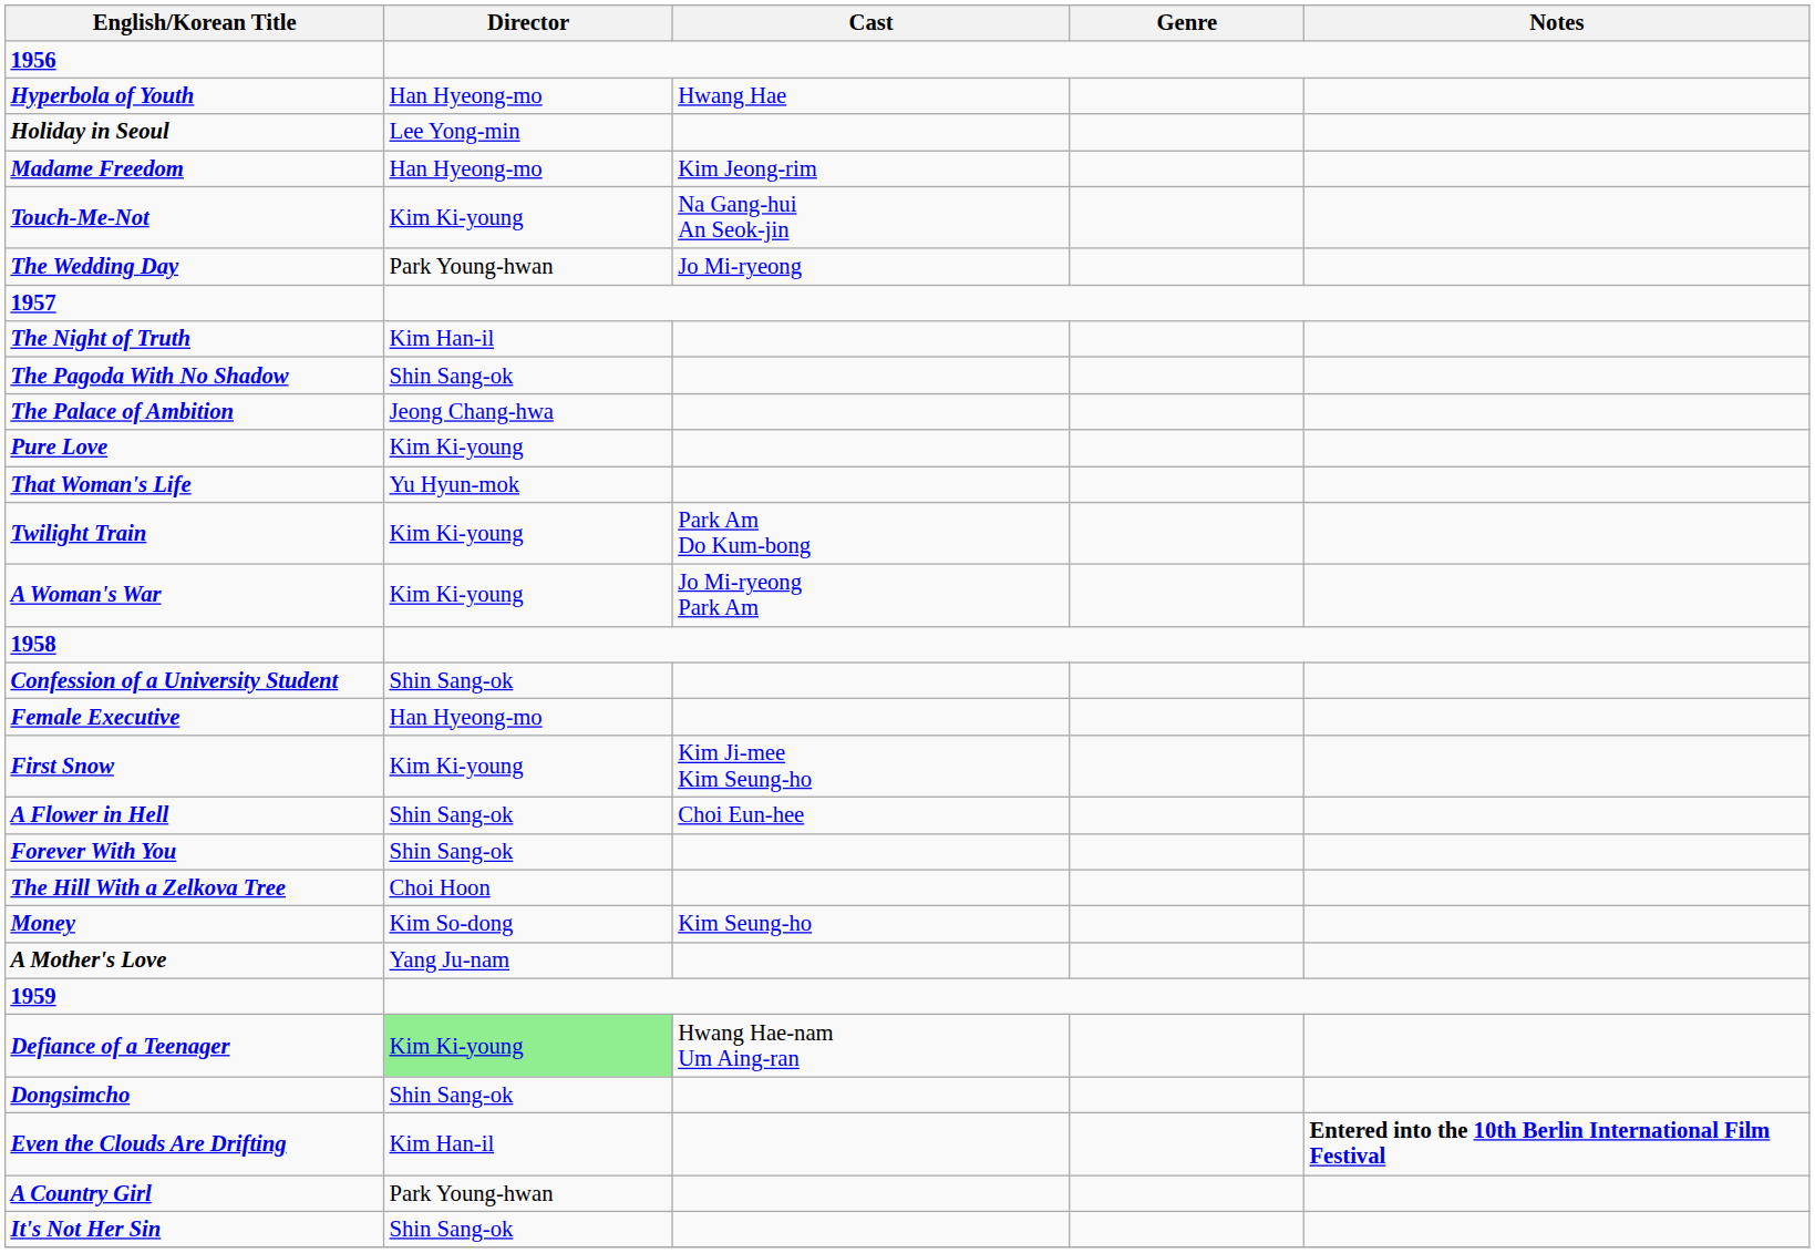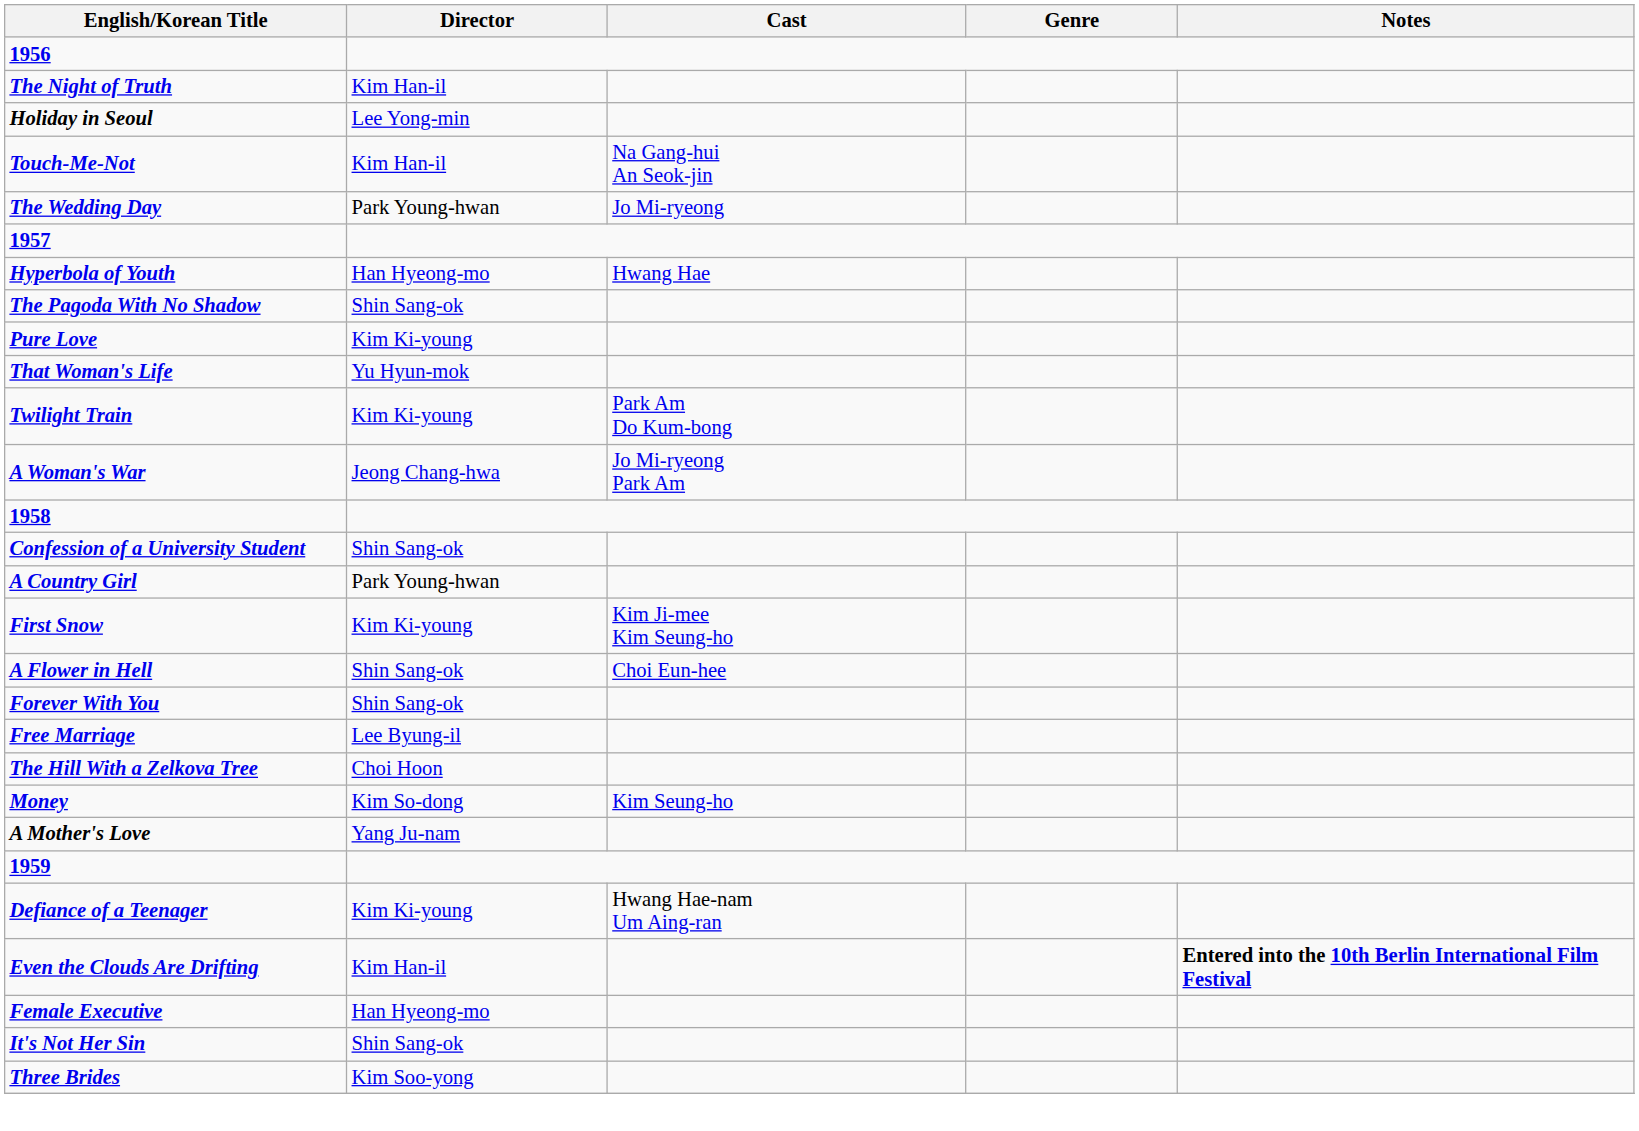rows swapped: Hyperbola of Youth <-> The Night of Truth
- row: Madame Freedom | Han Hyeong-mo | Kim Jeong-rim
Touch-Me-Not | Director: Kim Ki-young -> Kim Han-il
- row: The Palace of Ambition | Jeong Chang-hwa
A Woman's War | Director: Kim Ki-young -> Jeong Chang-hwa
rows swapped: A Country Girl <-> Female Executive
+ row: Free Marriage | Lee Byung-il
Defiance of a Teenager | Director: lightgreen background -> no background
- row: Dongsimcho | Shin Sang-ok
+ row: Three Brides | Kim Soo-yong
